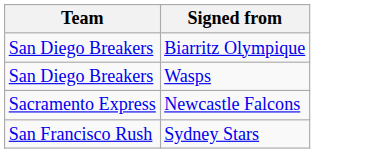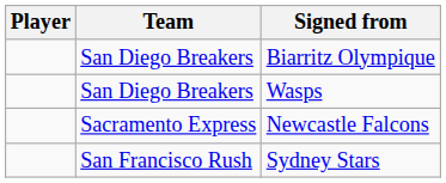+ column: Player
